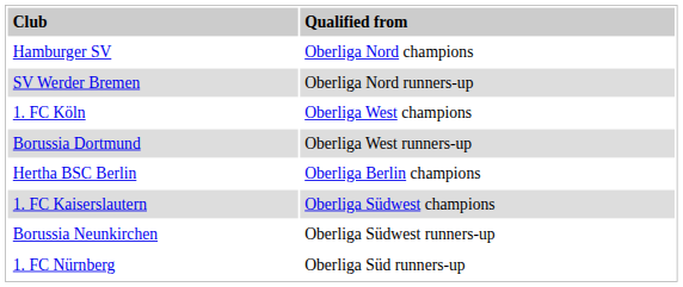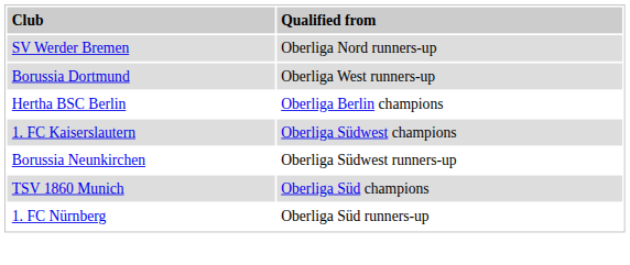- row: Hamburger SV | Oberliga Nord champions
- row: 1. FC Köln | Oberliga West champions
+ row: TSV 1860 Munich | Oberliga Süd champions
